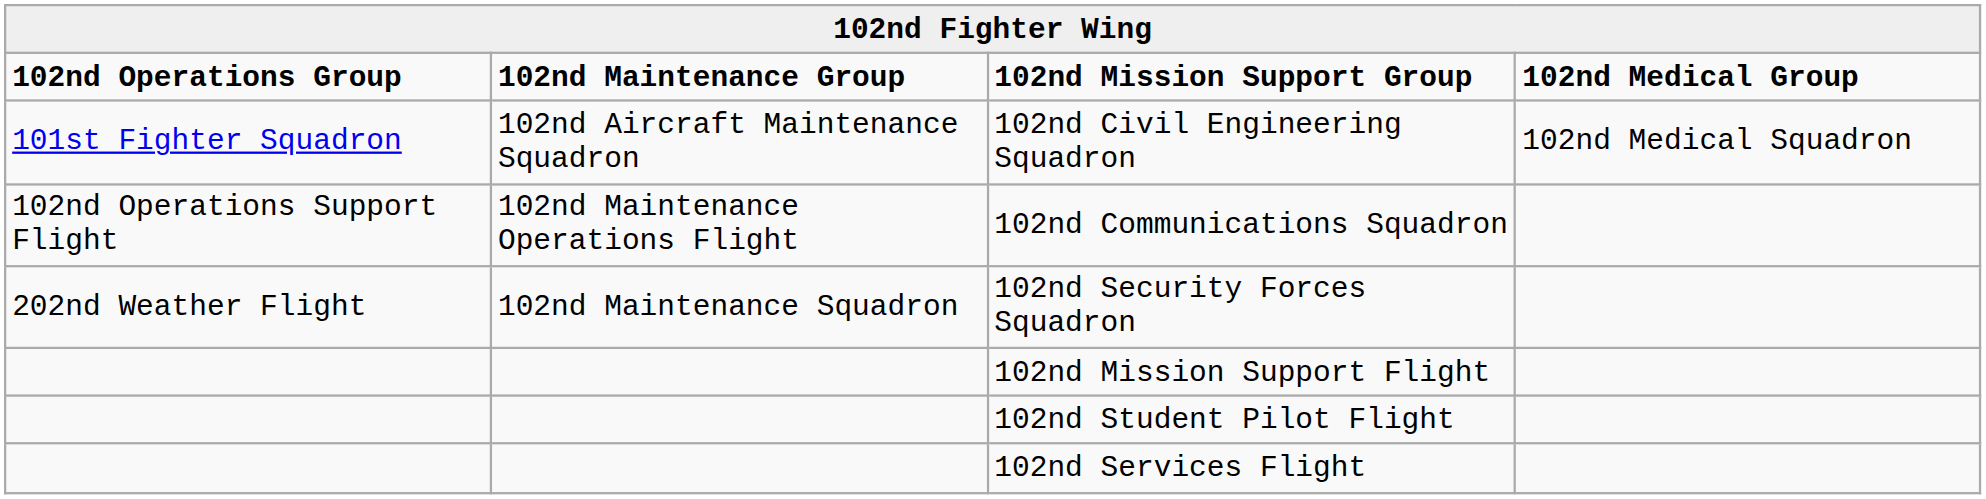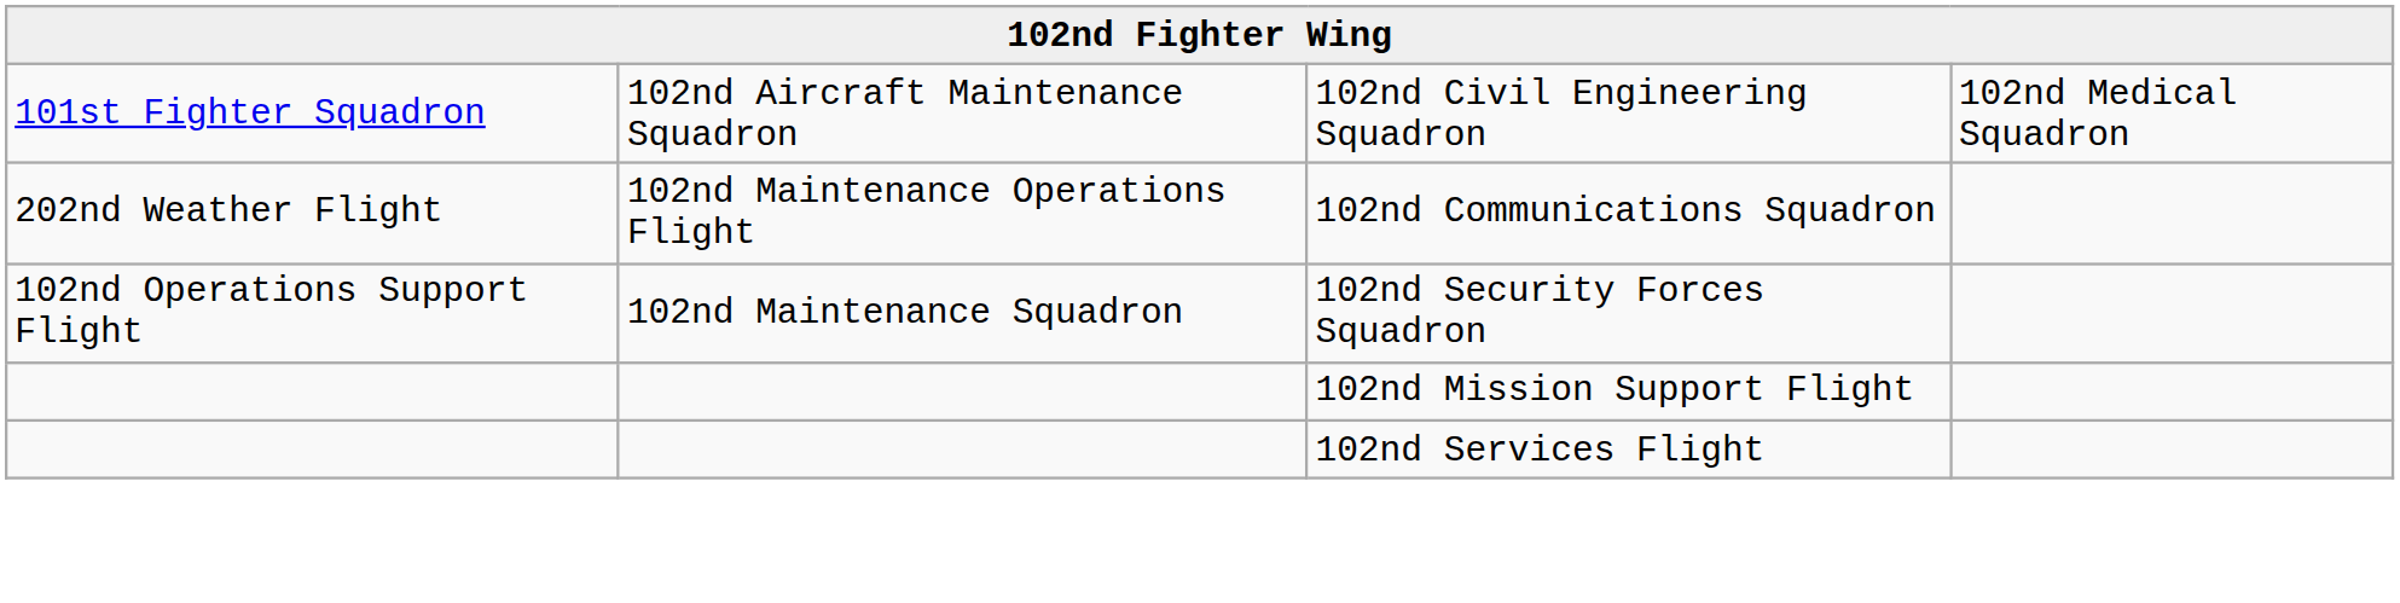- row: 102nd Operations Group | 102nd Maintenance Group | 102nd Mission Support Group | 102nd Medical Group
102nd Communications Squadron | column 1: 102nd Operations Support Flight -> 202nd Weather Flight
102nd Security Forces Squadron | column 1: 202nd Weather Flight -> 102nd Operations Support Flight
- row: 102nd Student Pilot Flight
